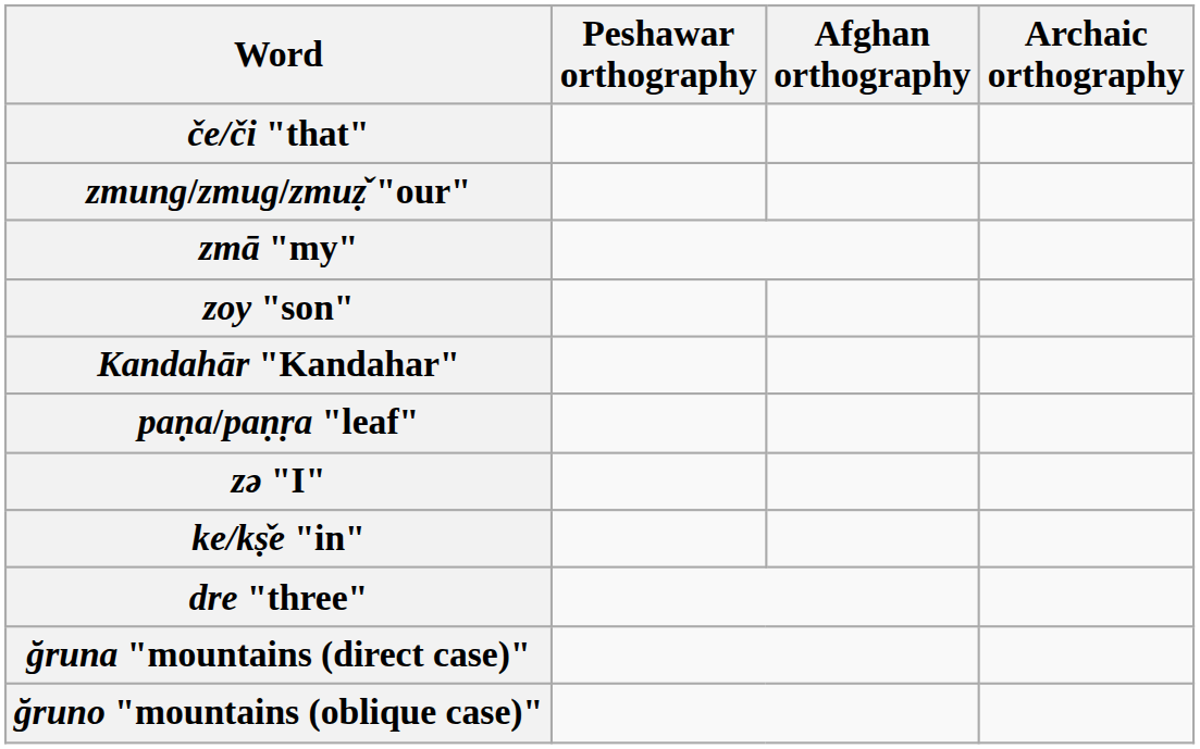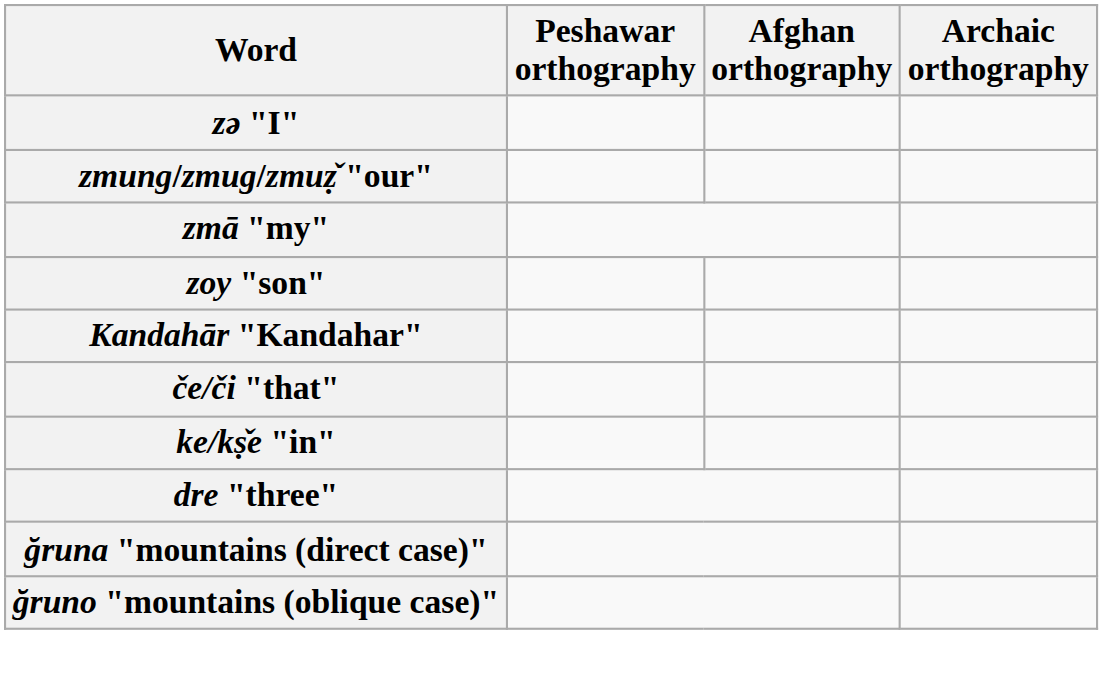rows swapped: zә "I" <-> če/či "that"
- row: paṇa/paṇṛa "leaf"
